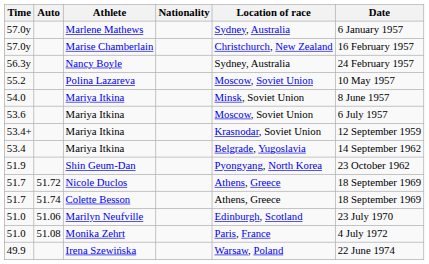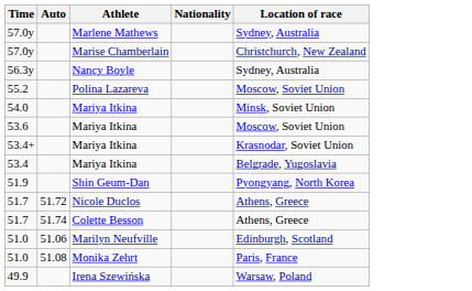- column: Date | 6 January 1957 | 16 February 1957 | 24 February 1957 | 10 May 1957 | 8 June 1957 | 6 July 1957 | 12 September 1959 | 14 September 1962 | 23 October 1962 | 18 September 1969 | 18 September 1969 | 23 July 1970 | 4 July 1972 | 22 June 1974
